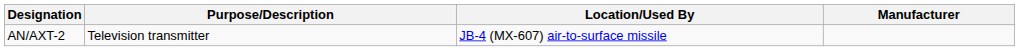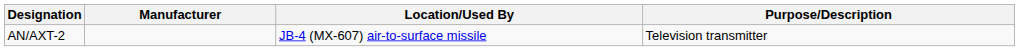columns swapped: Purpose/Description <-> Manufacturer
